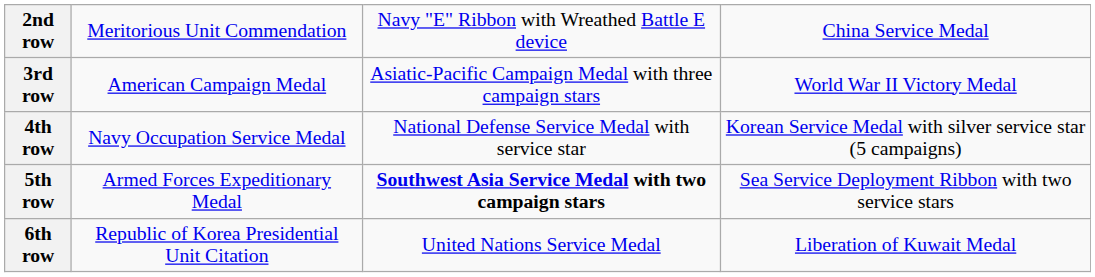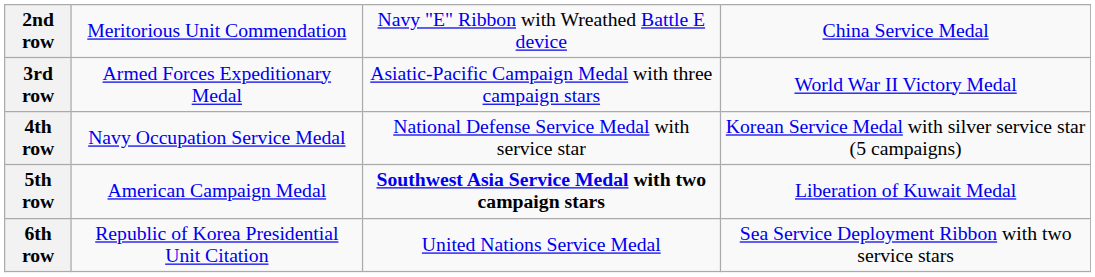3rd row | column 2: American Campaign Medal -> Armed Forces Expeditionary Medal
5th row | column 2: Armed Forces Expeditionary Medal -> American Campaign Medal
5th row | column 4: Sea Service Deployment Ribbon with two service stars -> Liberation of Kuwait Medal
6th row | column 4: Liberation of Kuwait Medal -> Sea Service Deployment Ribbon with two service stars
